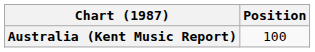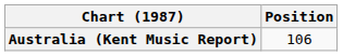Australia (Kent Music Report) | Position: 100 -> 106
